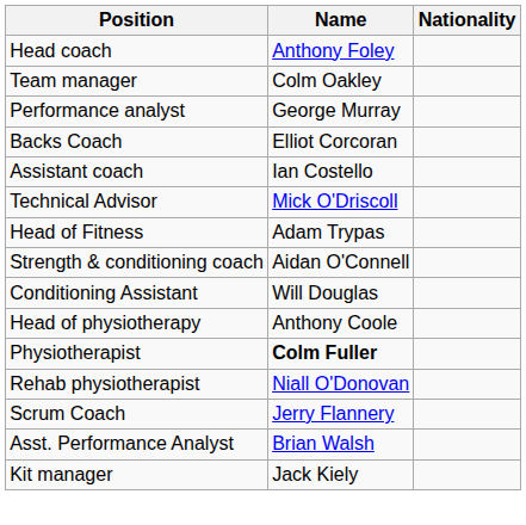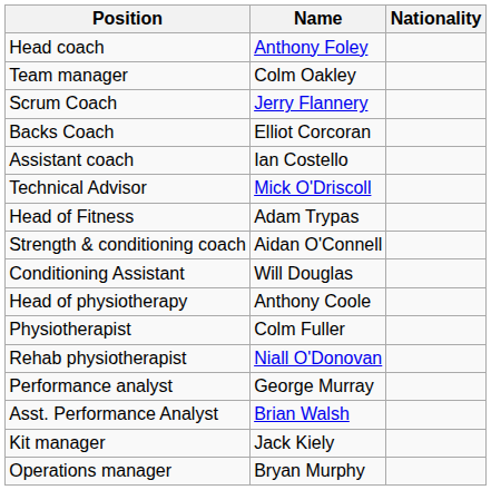rows swapped: Scrum Coach <-> Performance analyst
Physiotherapist | Name: bold -> normal
+ row: Operations manager | Bryan Murphy
